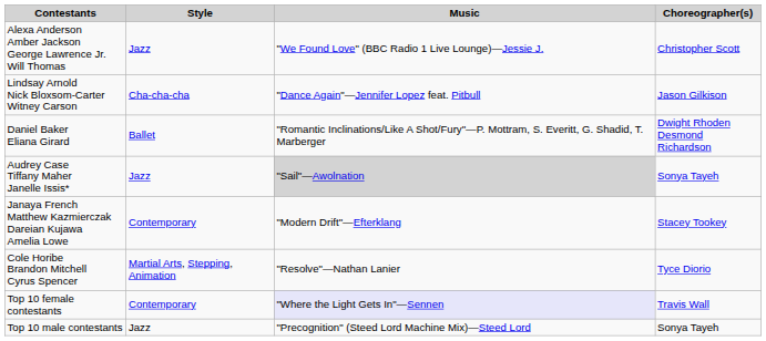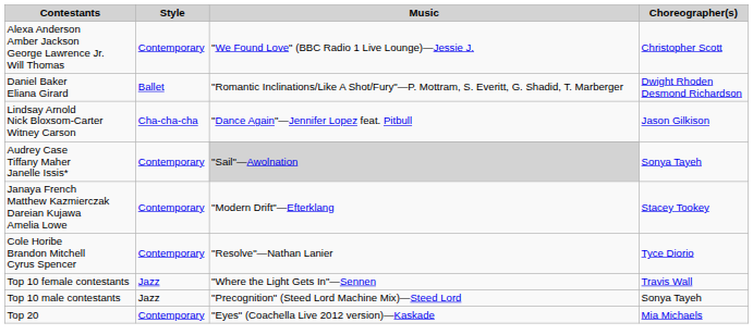Alexa Anderson Amber Jackson George Lawrence Jr. Will Thomas | Style: Jazz -> Contemporary
rows swapped: Lindsay Arnold Nick Bloxsom-Carter Witney Carson <-> Daniel Baker Eliana Girard
Audrey Case Tiffany Maher Janelle Issis* | Style: Jazz -> Contemporary
Cole Horibe Brandon Mitchell Cyrus Spencer | Style: Martial Arts, Stepping, Animation -> Contemporary
Top 10 female contestants | Style: Contemporary -> Jazz
Top 10 female contestants | Music: lavender background -> no background
+ row: Top 20 | Contemporary | "Eyes" (Coachella Live 2012 version)—Kaskade | Mia Michaels
